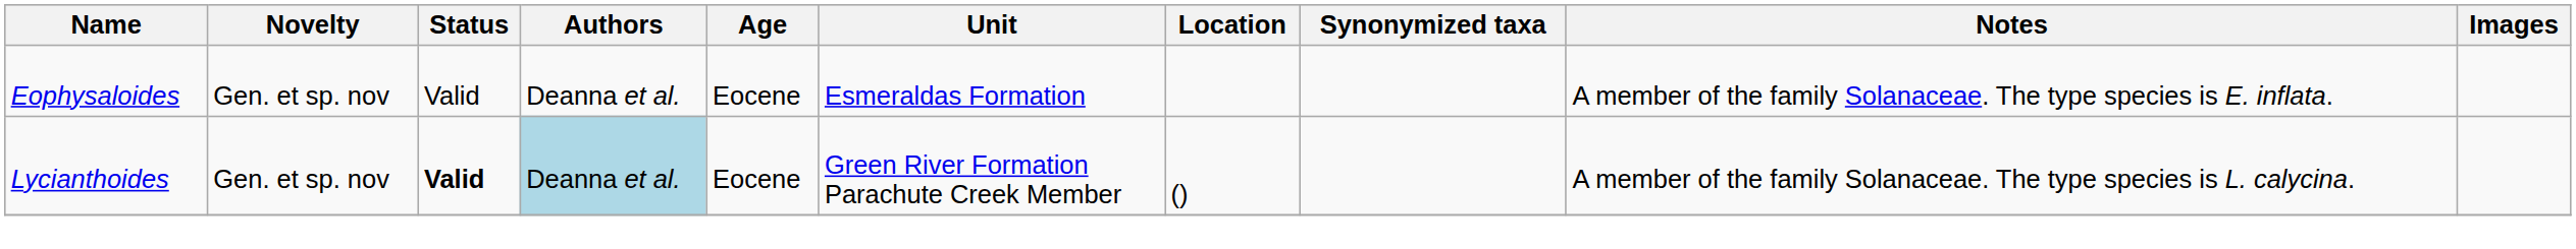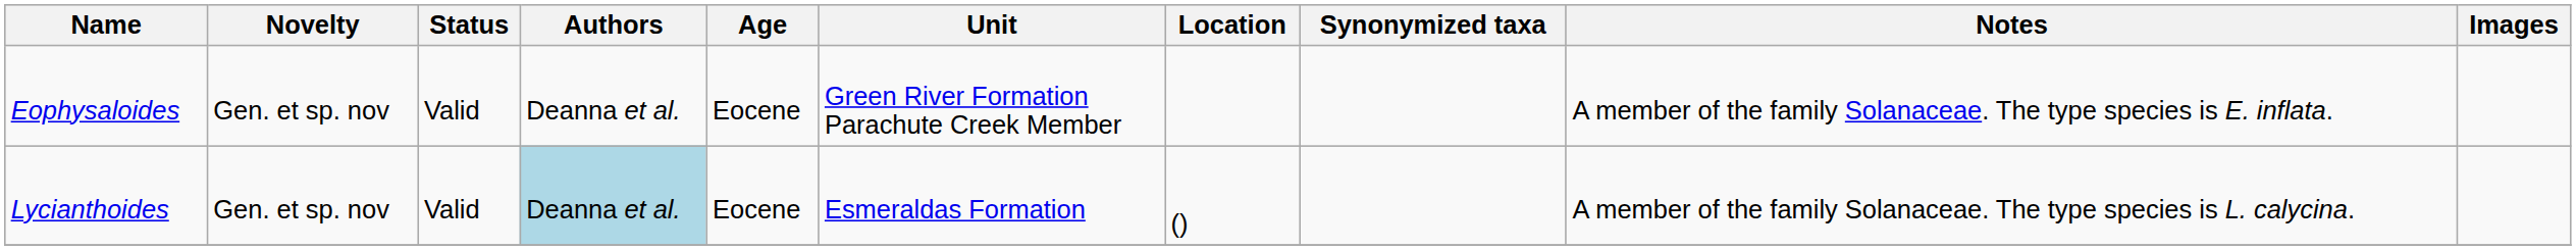Eophysaloides | Unit: Esmeraldas Formation -> Green River Formation Parachute Creek Member
Lycianthoides | Status: bold -> normal
Lycianthoides | Unit: Green River Formation Parachute Creek Member -> Esmeraldas Formation
